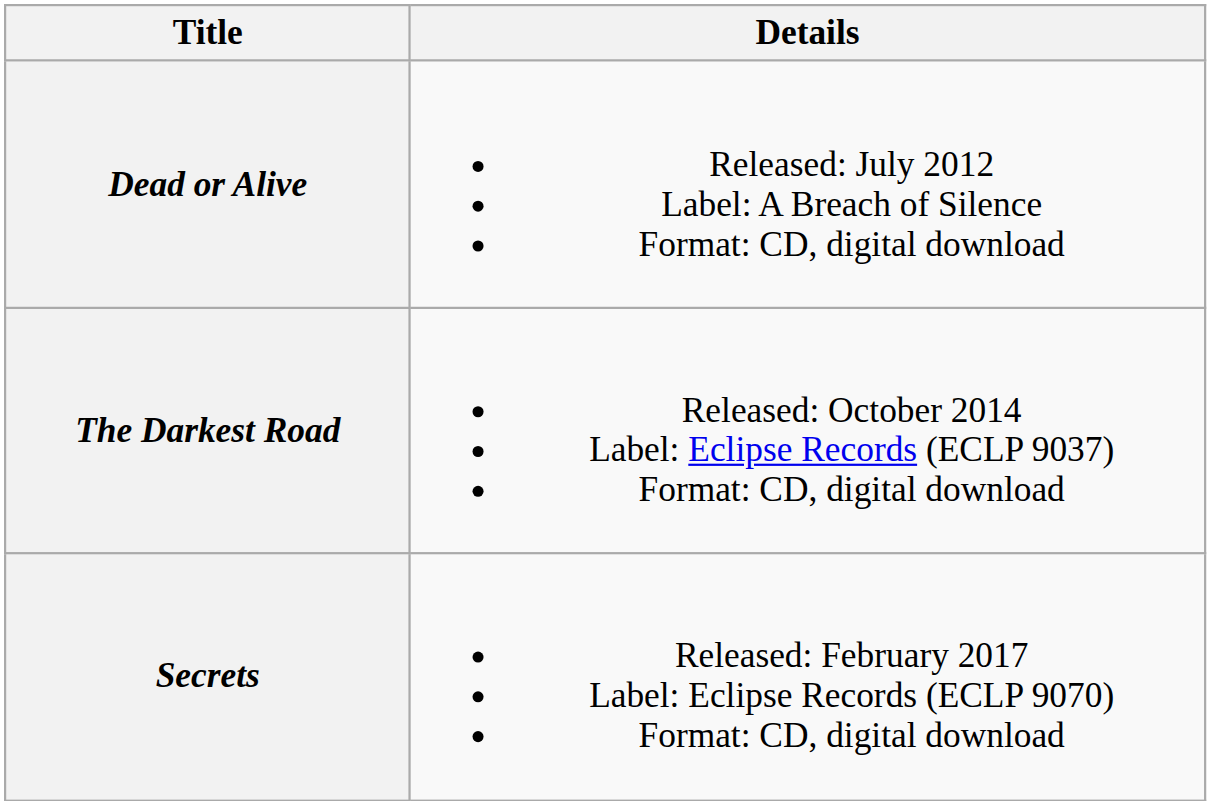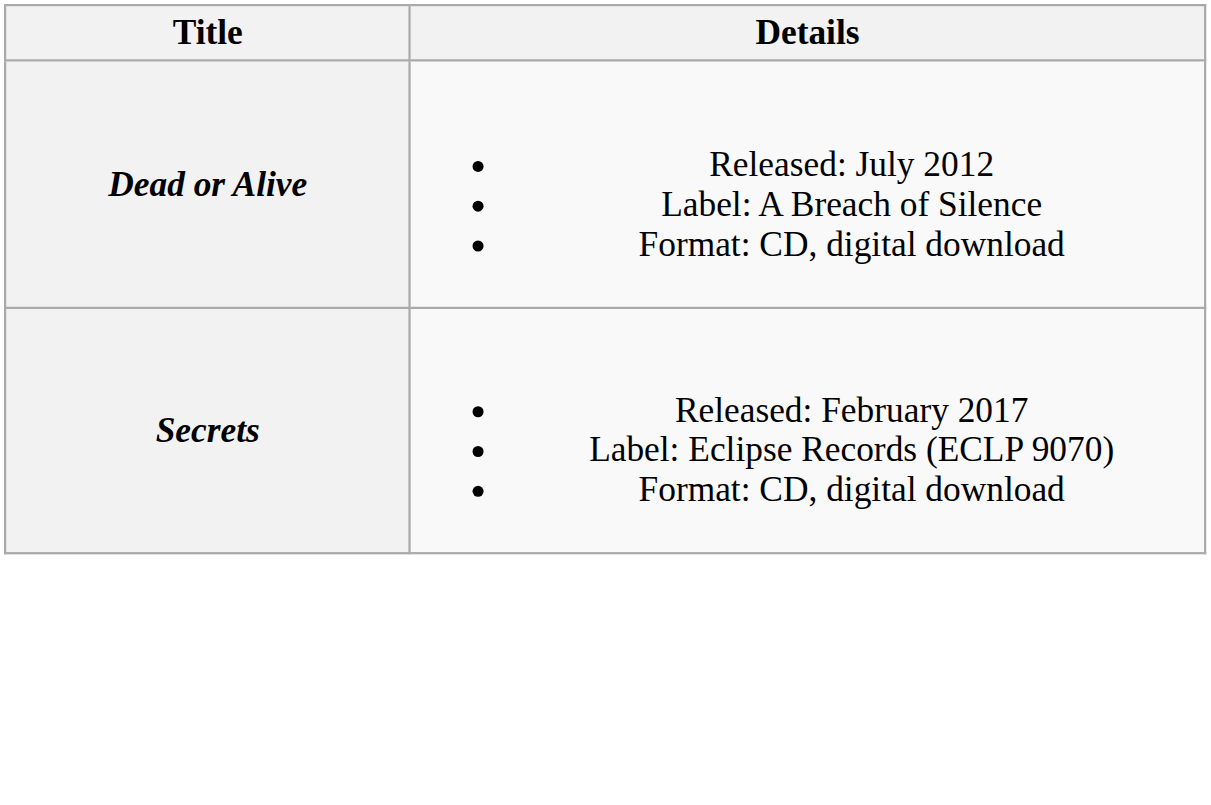- row: The Darkest Road | Released: October 2014 Label: Eclipse Records (ECLP 9037) Format: CD, digital download
